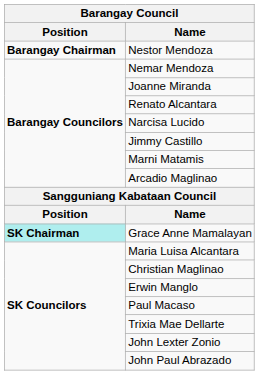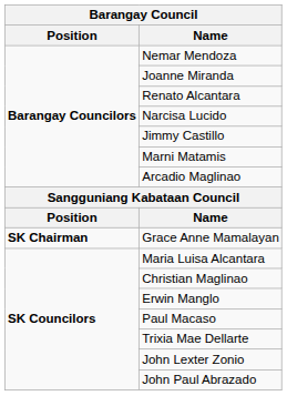- row: Barangay Chairman | Nestor Mendoza
Grace Anne Mamalayan | Position: paleturquoise background -> no background
